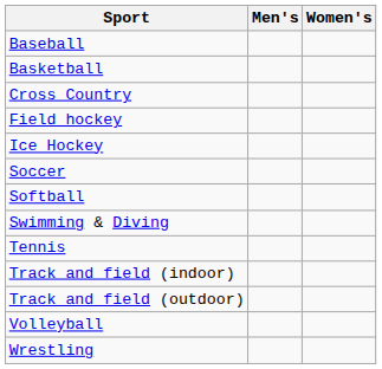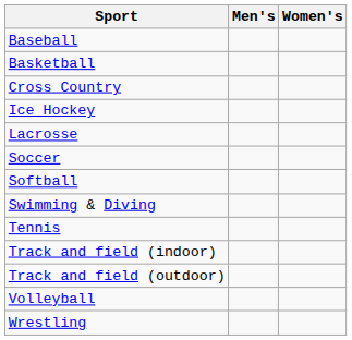- row: Field hockey
+ row: Lacrosse
